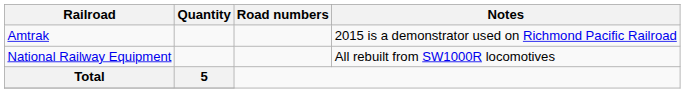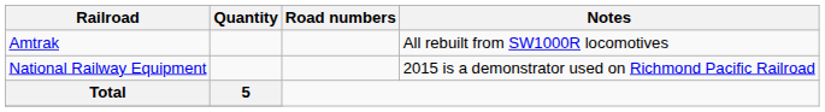Amtrak | Notes: 2015 is a demonstrator used on Richmond Pacific Railroad -> All rebuilt from SW1000R locomotives
National Railway Equipment | Notes: All rebuilt from SW1000R locomotives -> 2015 is a demonstrator used on Richmond Pacific Railroad
